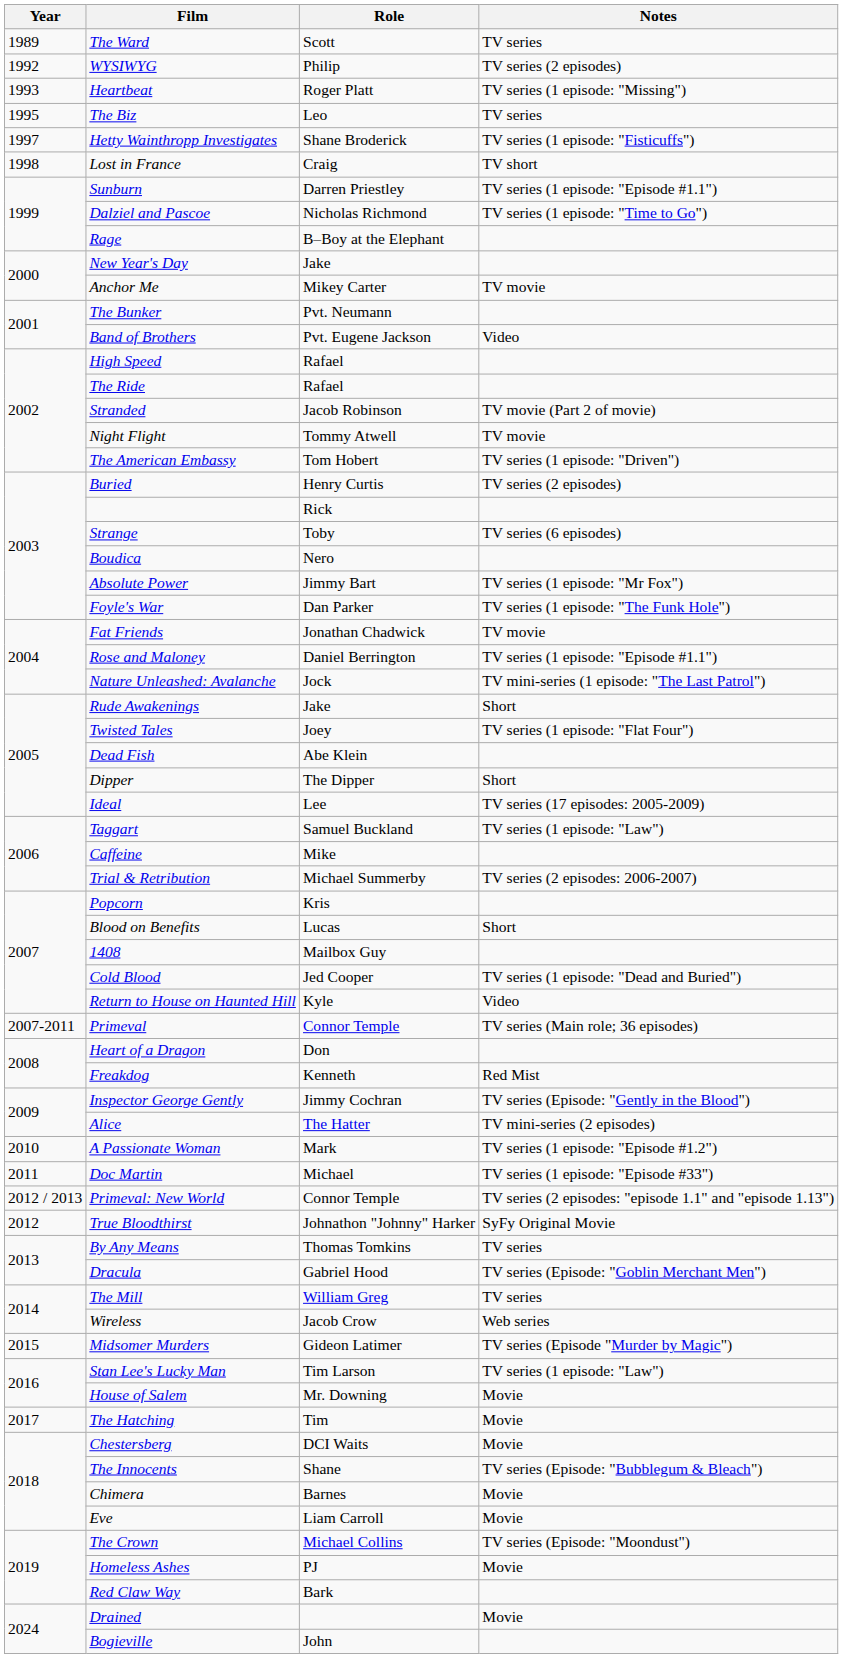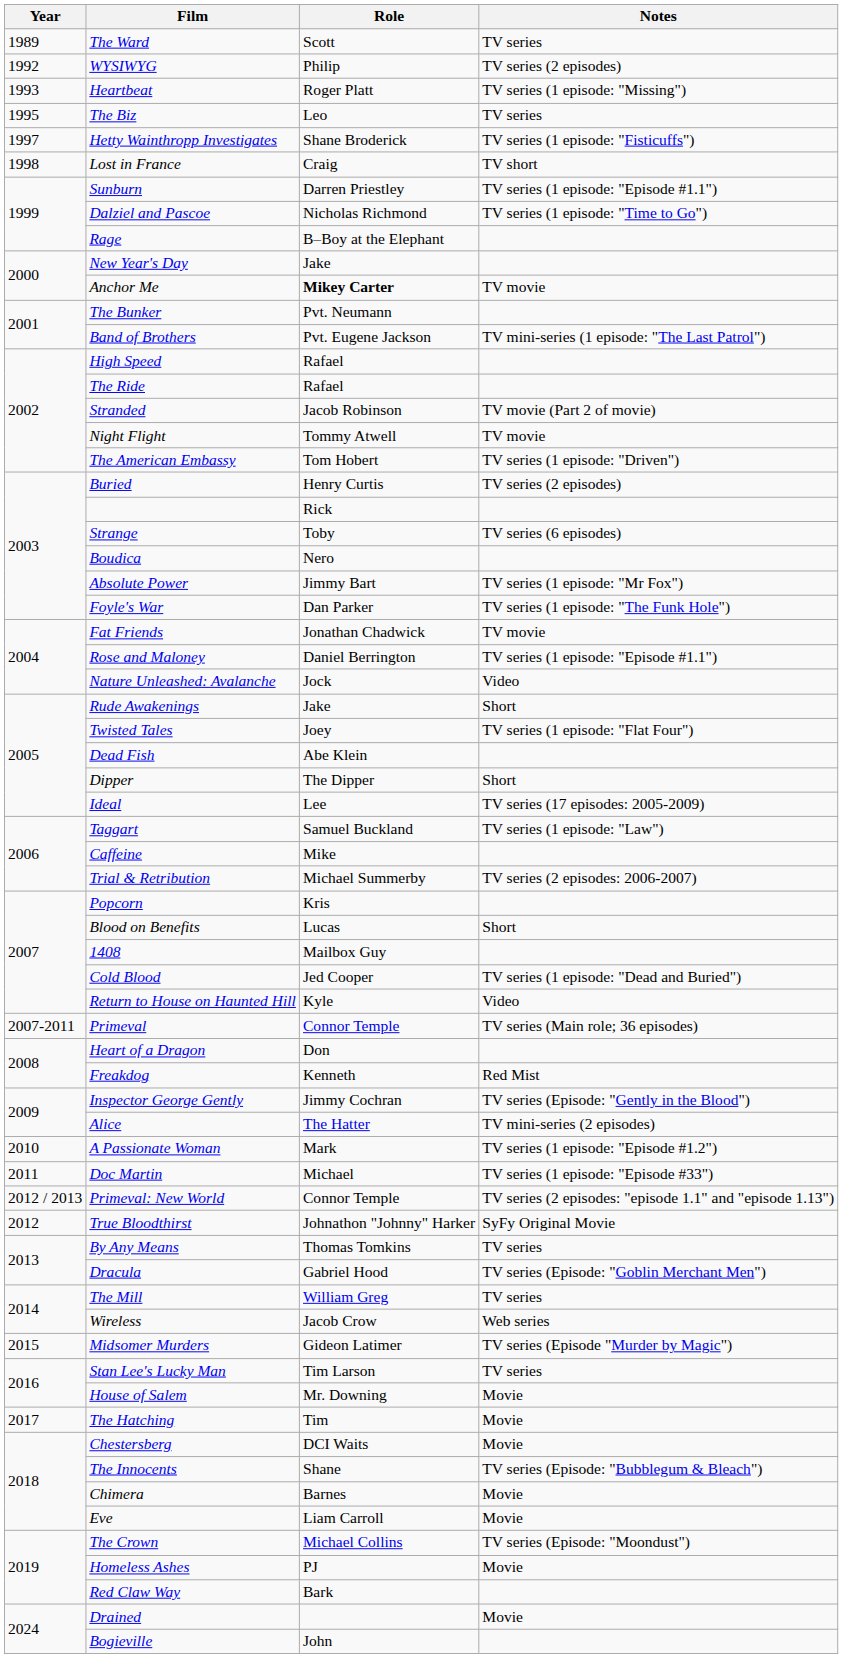Anchor Me | Role: normal -> bold
Band of Brothers | Notes: Video -> TV mini-series (1 episode: "The Last Patrol")
Nature Unleashed: Avalanche | Notes: TV mini-series (1 episode: "The Last Patrol") -> Video
Stan Lee's Lucky Man | Notes: TV series (1 episode: "Law") -> TV series
